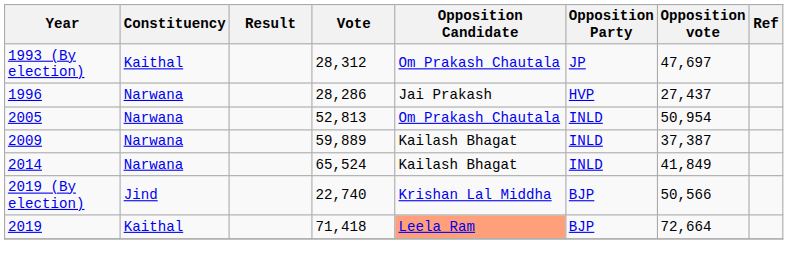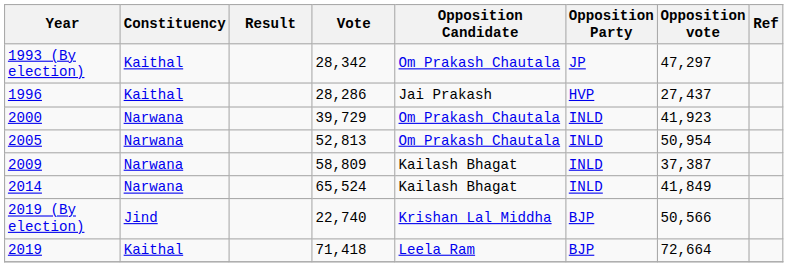1993 (By election) | Vote: 28,312 -> 28,342
1993 (By election) | Opposition vote: 47,697 -> 47,297
1996 | Constituency: Narwana -> Kaithal
+ row: 2000 | Narwana | 39,729 | Om Prakash Chautala | INLD | 41,923
2009 | Vote: 59,889 -> 58,809
2019 | Opposition Candidate: lightsalmon background -> no background
